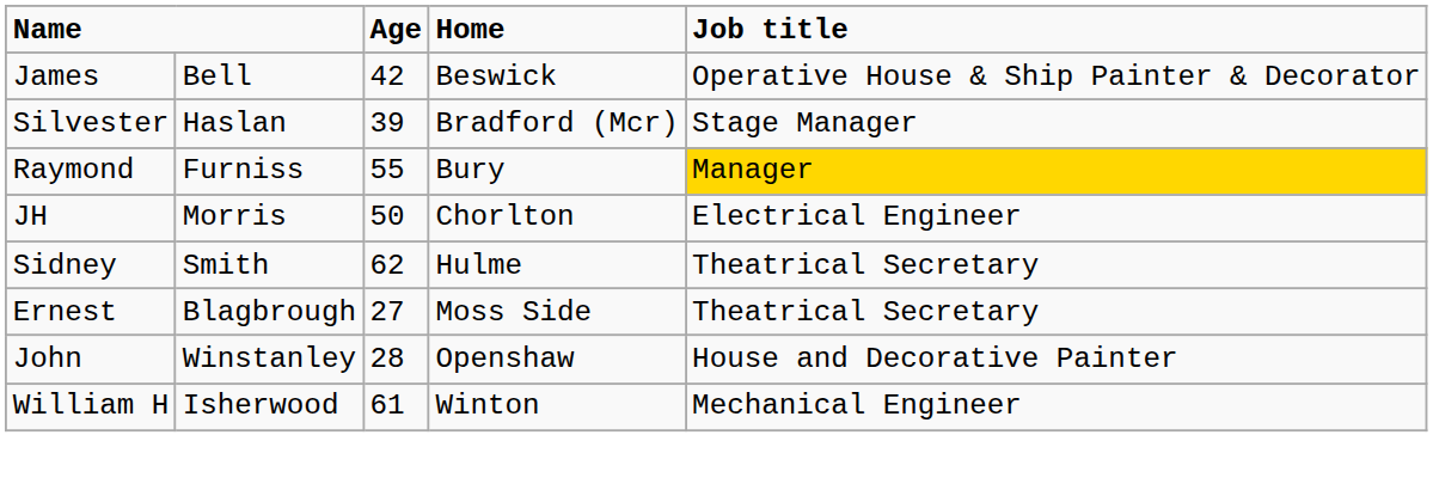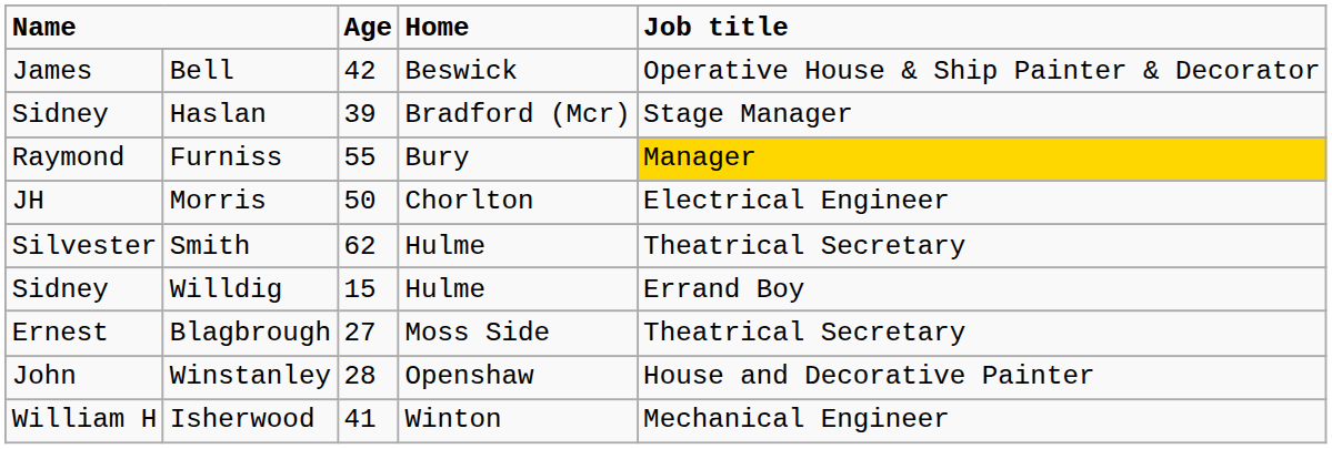Haslan | column 1: Silvester -> Sidney
Smith | column 1: Sidney -> Silvester
+ row: Sidney | Willdig | 15 | Hulme | Errand Boy
Isherwood | Age: 61 -> 41
